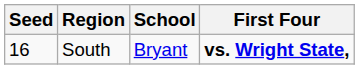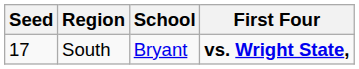South | Seed: 16 -> 17
